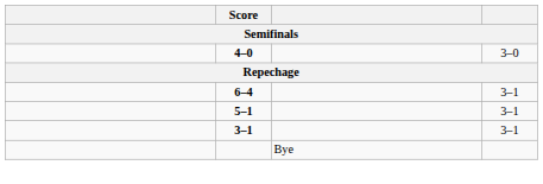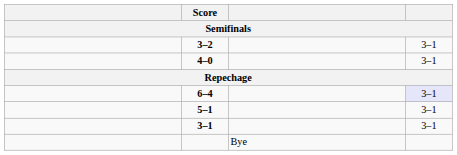+ row: 3–2 | 3–1
4–0 | column 4: 3–0 -> 3–1
6–4 | column 4: no background -> lavender background
